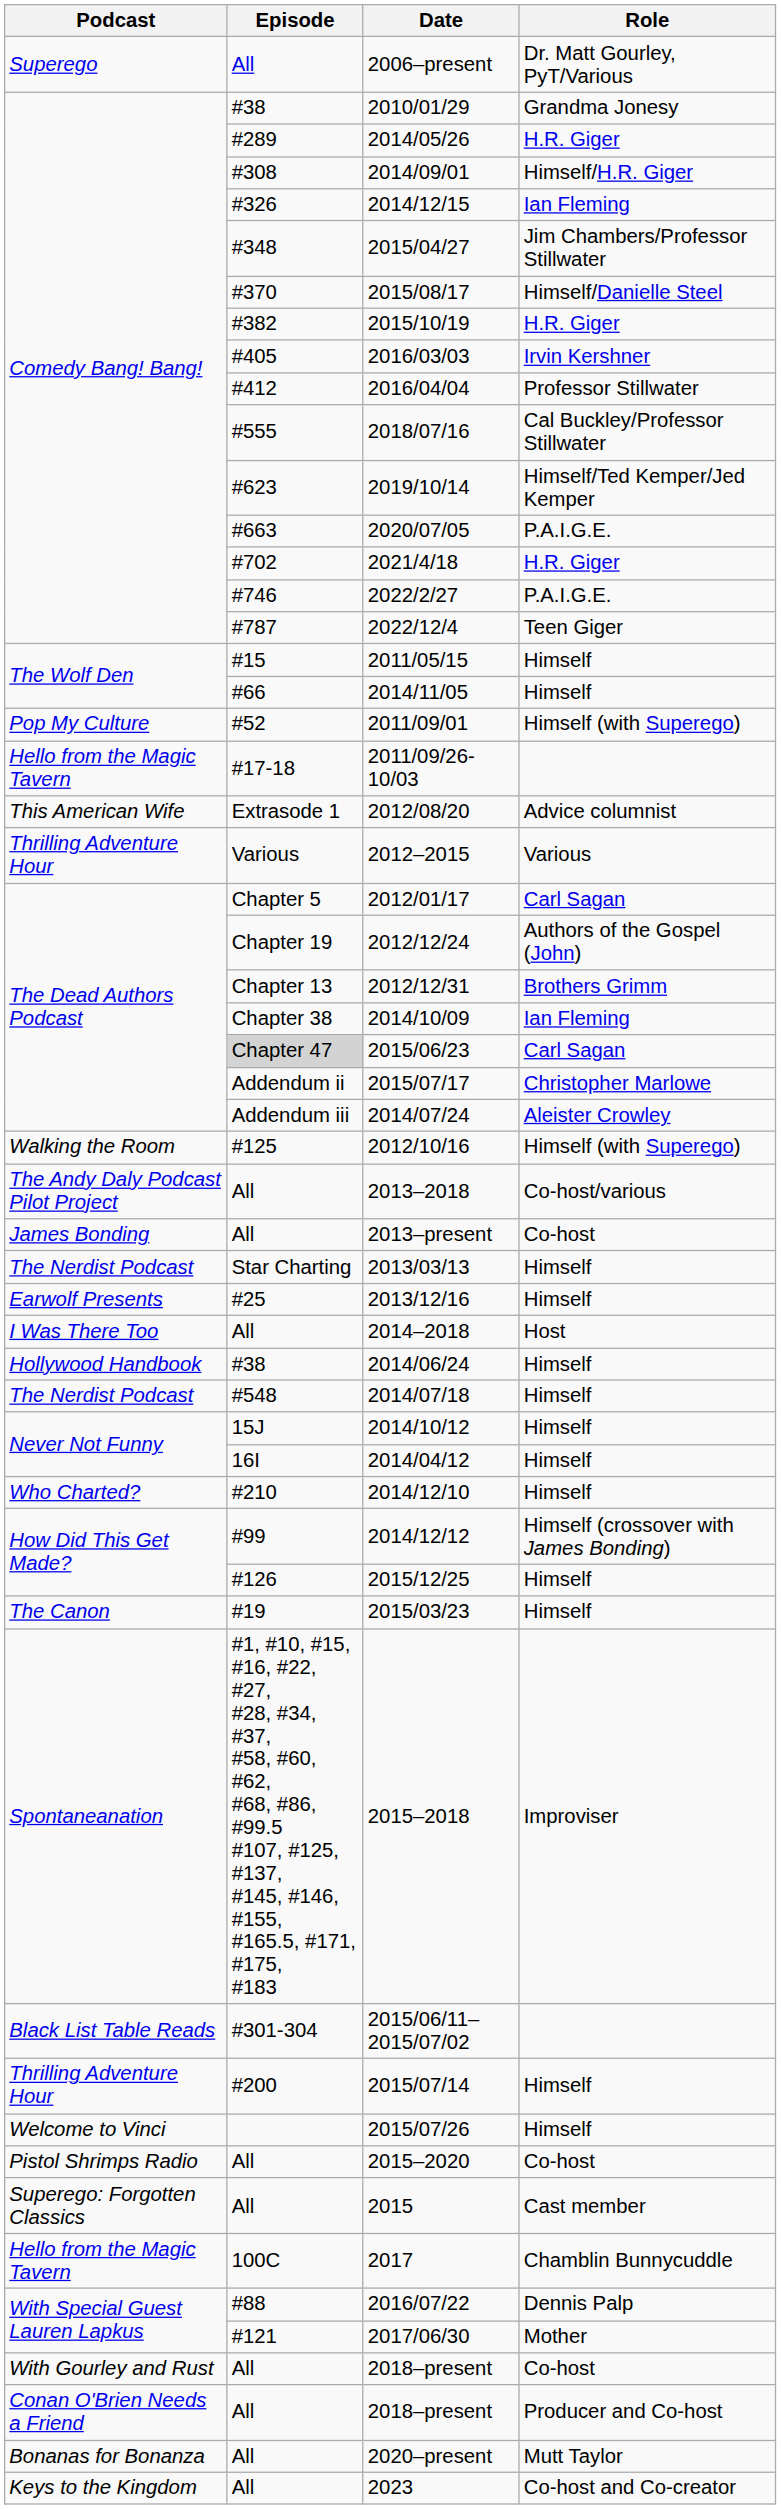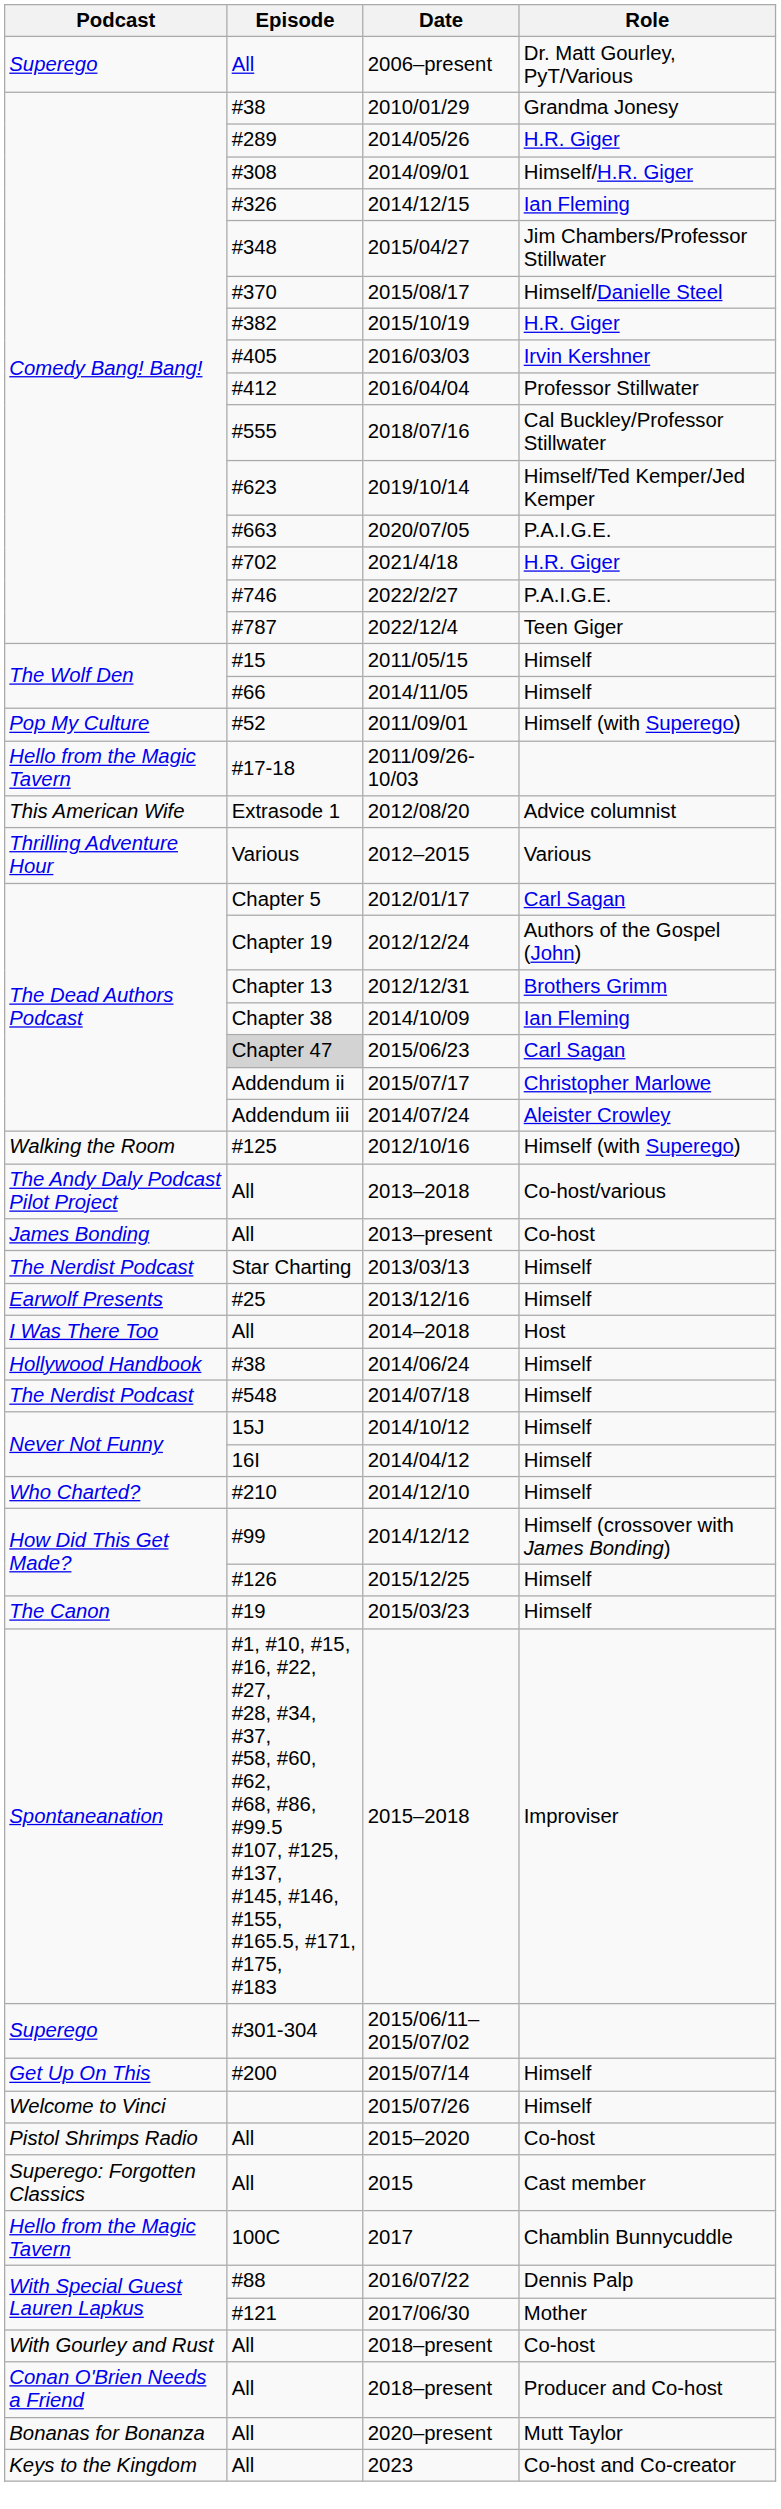2015/06/11–2015/07/02 | Podcast: Black List Table Reads -> Superego
2015/07/14 | Podcast: Thrilling Adventure Hour -> Get Up On This
